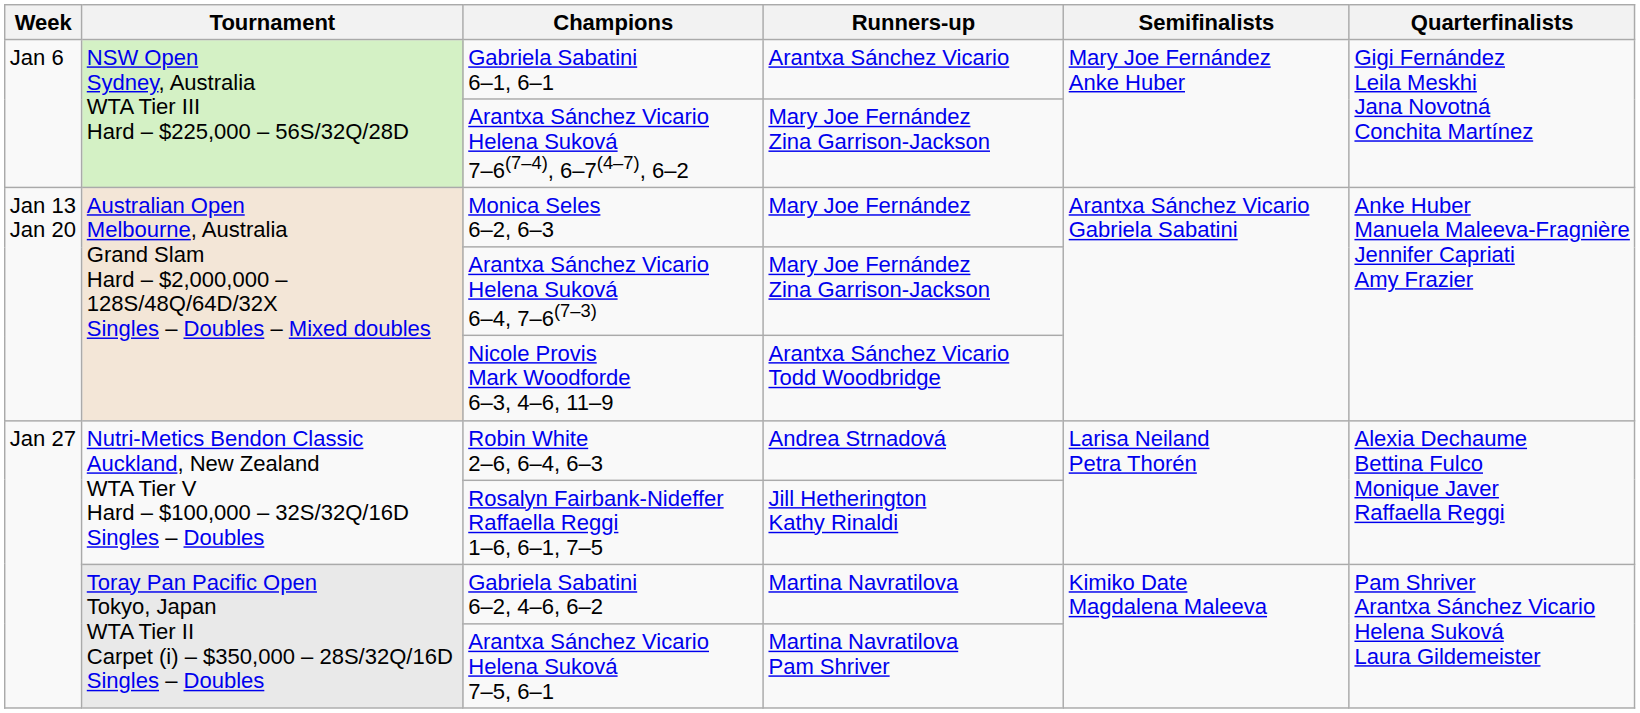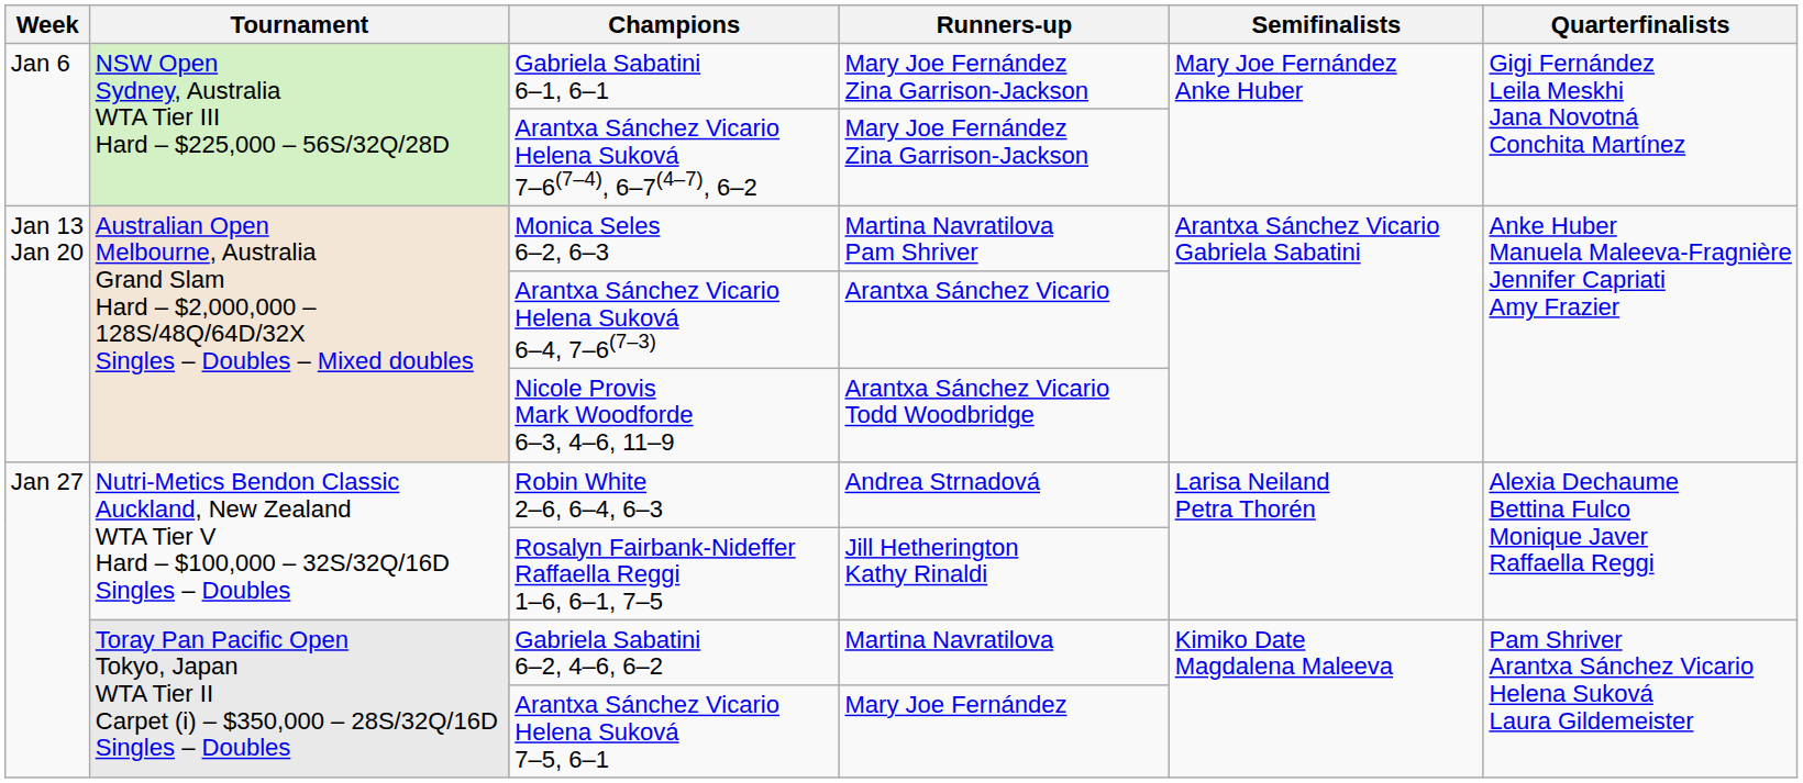Gabriela Sabatini 6–1, 6–1 | Runners-up: Arantxa Sánchez Vicario -> Mary Joe Fernández Zina Garrison-Jackson
Monica Seles 6–2, 6–3 | Runners-up: Mary Joe Fernández -> Martina Navratilova Pam Shriver
Arantxa Sánchez Vicario Helena Suková 6–4, 7–6(7–3) | Runners-up: Mary Joe Fernández Zina Garrison-Jackson -> Arantxa Sánchez Vicario
Arantxa Sánchez Vicario Helena Suková 7–5, 6–1 | Runners-up: Martina Navratilova Pam Shriver -> Mary Joe Fernández
